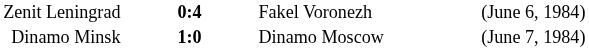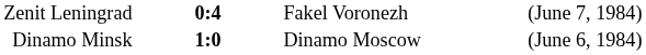Zenit Leningrad | column 4: (June 6, 1984) -> (June 7, 1984)
Dinamo Minsk | column 4: (June 7, 1984) -> (June 6, 1984)
